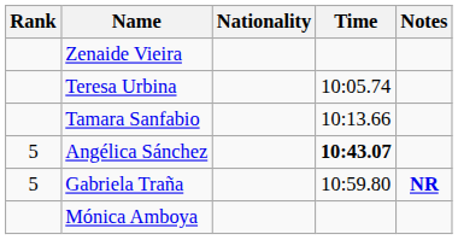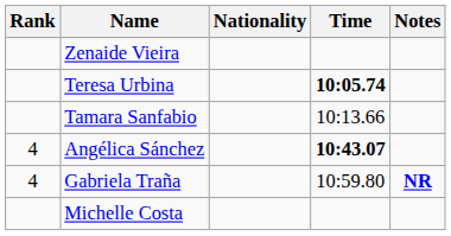Teresa Urbina | Time: normal -> bold
Angélica Sánchez | Rank: 5 -> 4
Gabriela Traña | Rank: 5 -> 4
- row: Mónica Amboya
+ row: Michelle Costa
